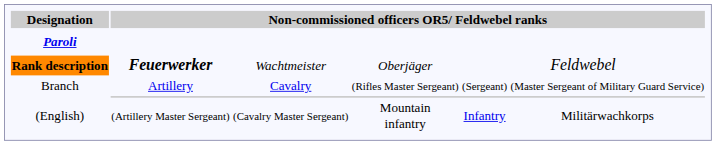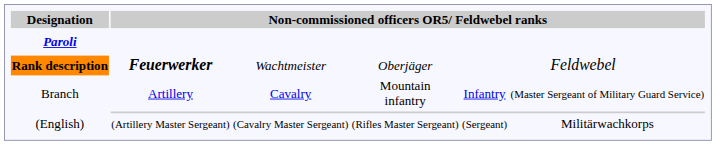Branch | column 4: (Rifles Master Sergeant) -> Mountain infantry
Branch | column 5: (Sergeant) -> Infantry
(English) | column 4: Mountain infantry -> (Rifles Master Sergeant)
(English) | column 5: Infantry -> (Sergeant)
